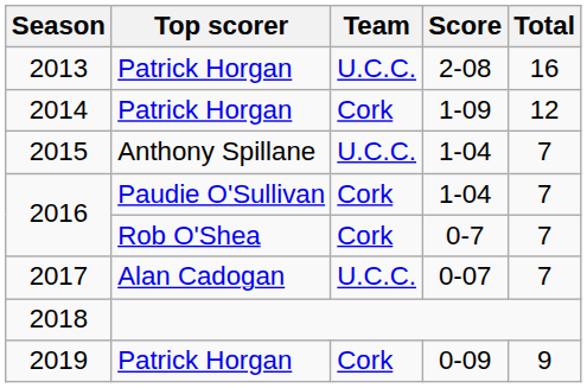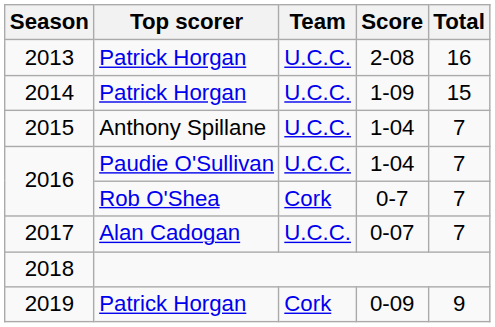2014 | Team: Cork -> U.C.C.
2014 | Total: 12 -> 15
2016 / 1-04 | Team: Cork -> U.C.C.
